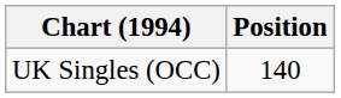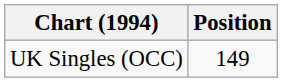UK Singles (OCC) | Position: 140 -> 149
